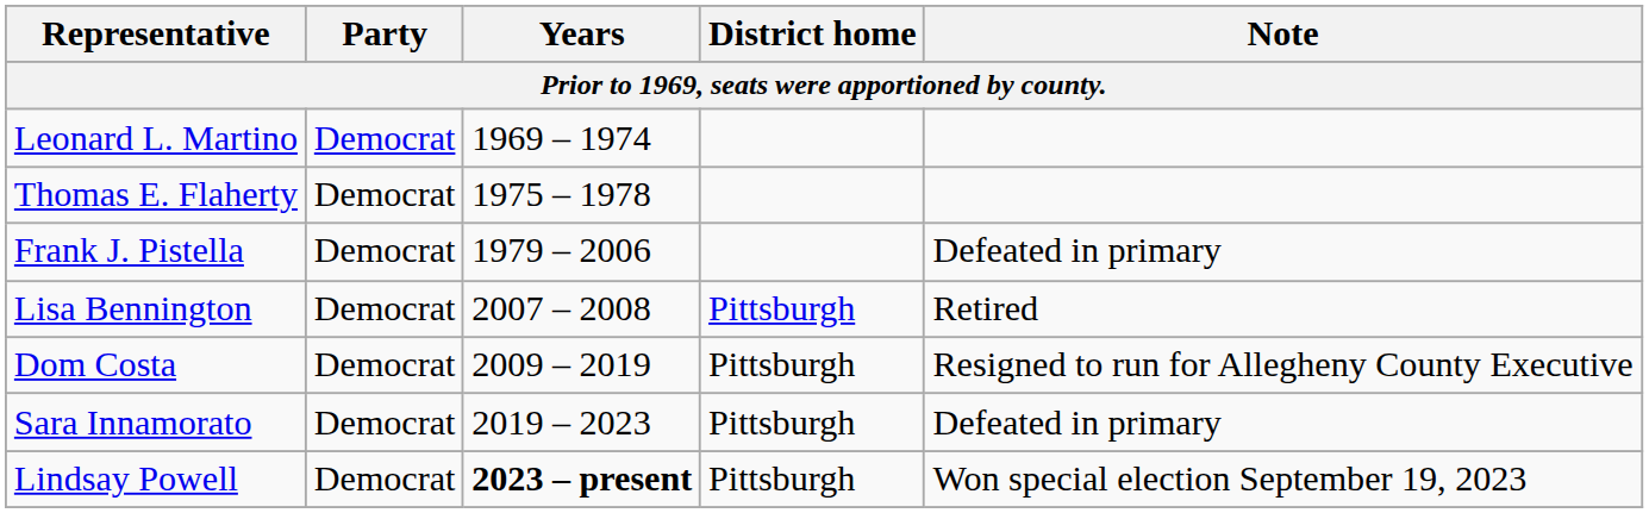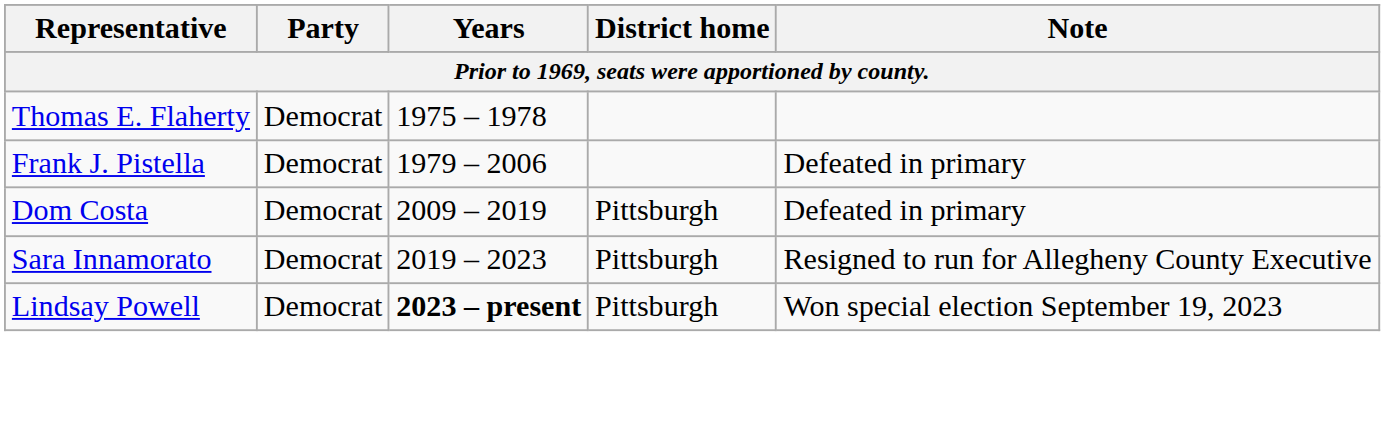- row: Leonard L. Martino | Democrat | 1969 – 1974
- row: Lisa Bennington | Democrat | 2007 – 2008 | Pittsburgh | Retired
Dom Costa | Note: Resigned to run for Allegheny County Executive -> Defeated in primary
Sara Innamorato | Note: Defeated in primary -> Resigned to run for Allegheny County Executive
